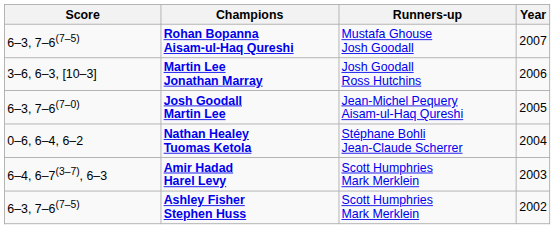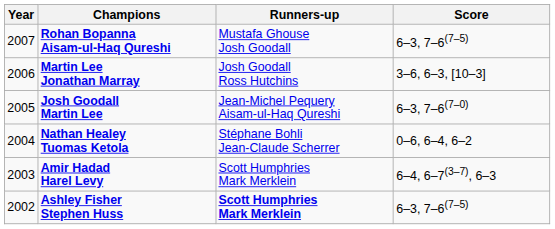columns swapped: Year <-> Score
Ashley Fisher Stephen Huss | Runners-up: normal -> bold
